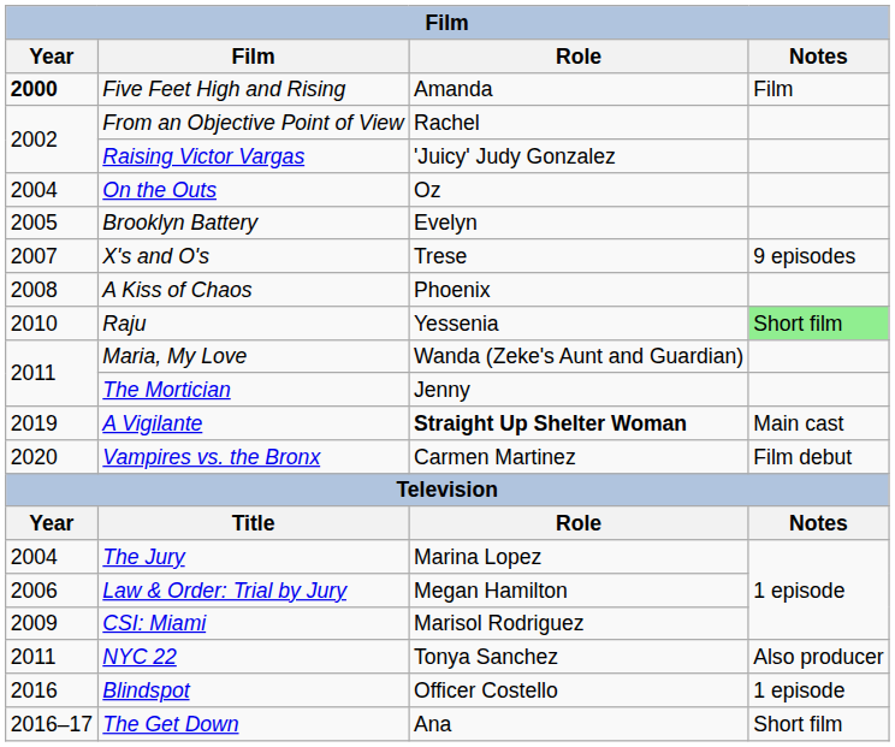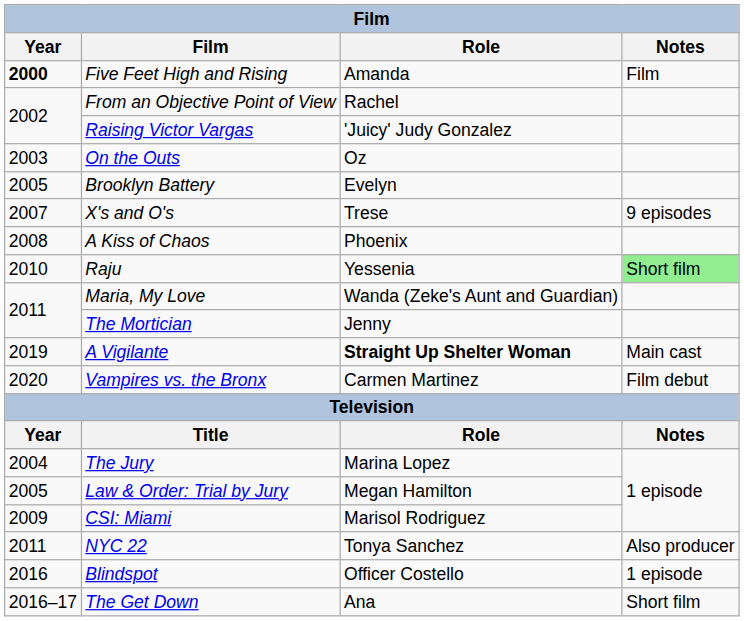On the Outs | Year: 2004 -> 2003
Law & Order: Trial by Jury | Year: 2006 -> 2005
